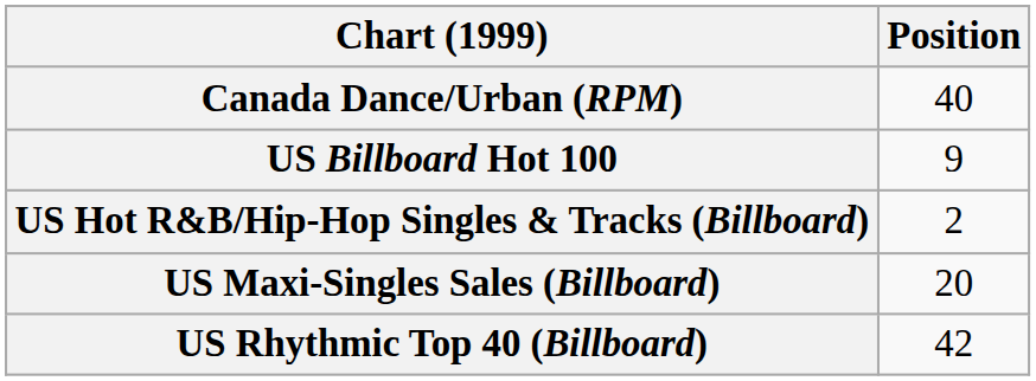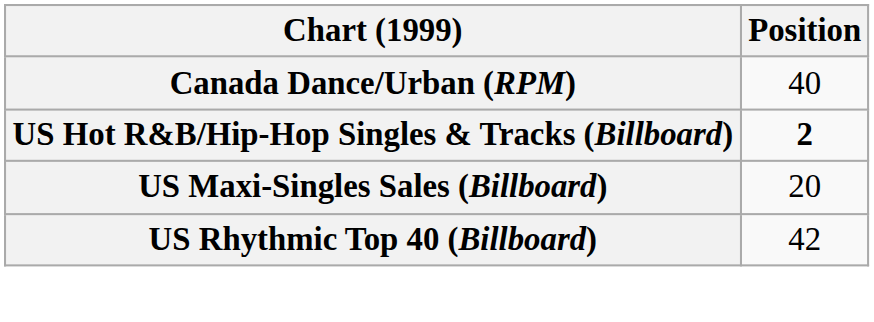- row: US Billboard Hot 100 | 9
US Hot R&B/Hip-Hop Singles & Tracks (Billboard) | Position: normal -> bold
